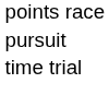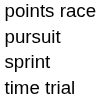+ row: sprint
